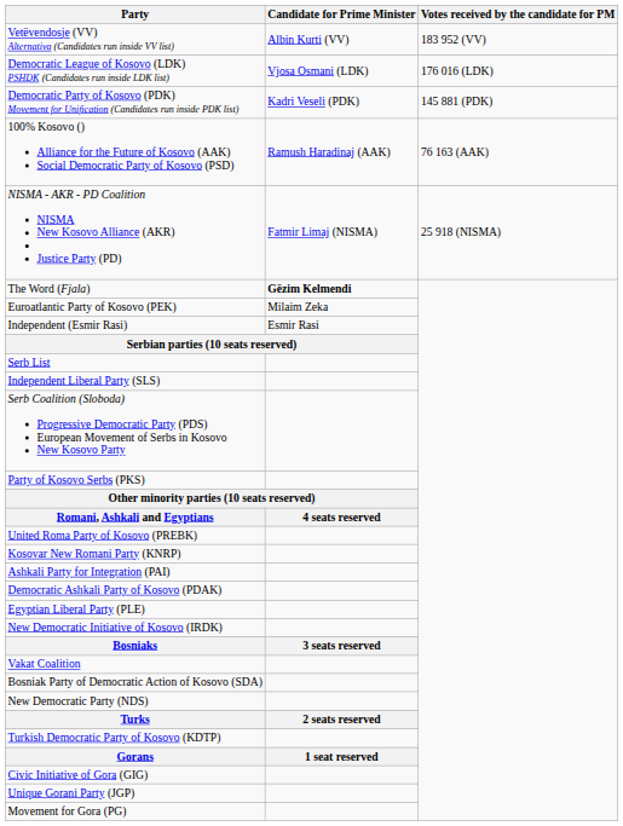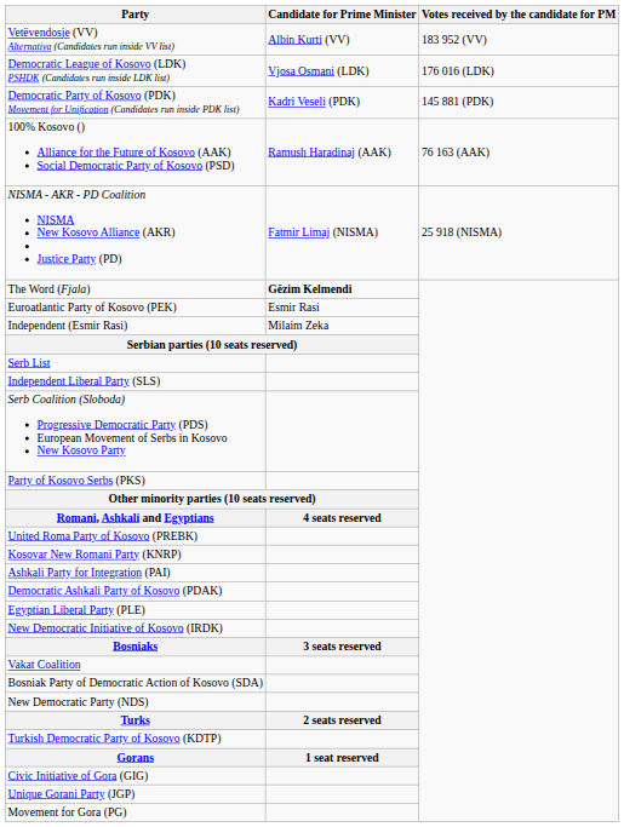Euroatlantic Party of Kosovo (PEK) | Candidate for Prime Minister: Milaim Zeka -> Esmir Rasi
Independent (Esmir Rasi) | Candidate for Prime Minister: Esmir Rasi -> Milaim Zeka
